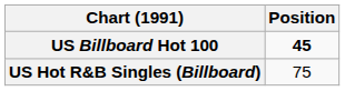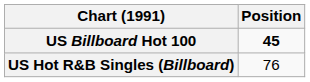US Hot R&B Singles (Billboard) | Position: 75 -> 76
